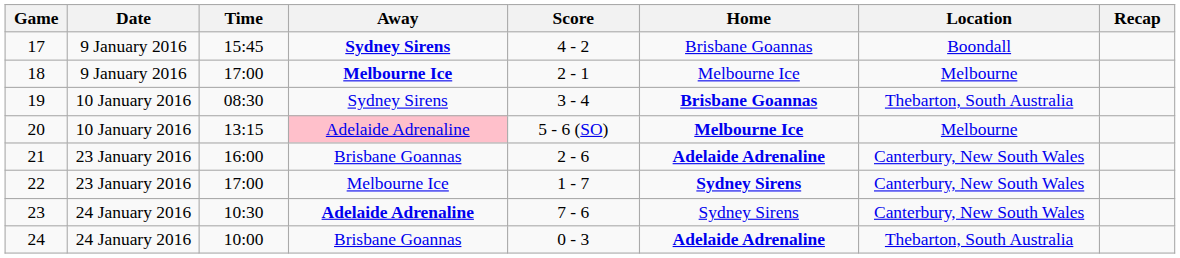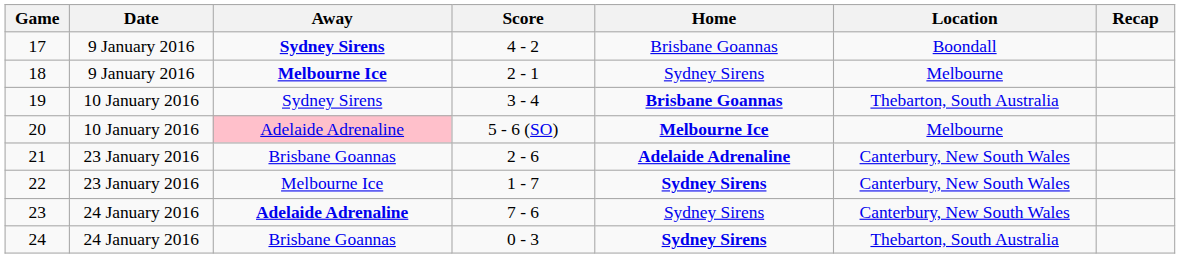- column: Time | 15:45 | 17:00 | 08:30 | 13:15 | 16:00 | 17:00 | 10:30 | 10:00
18 | Home: Melbourne Ice -> Sydney Sirens
24 | Home: Adelaide Adrenaline -> Sydney Sirens
